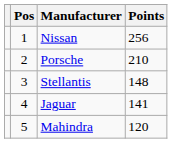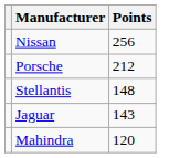- column: Pos | 1 | 2 | 3 | 4 | 5
Porsche | Points: 210 -> 212
Jaguar | Points: 141 -> 143
